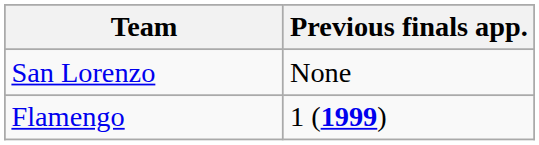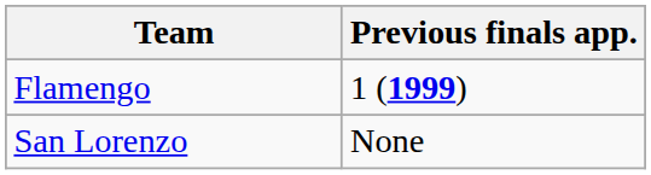rows swapped: San Lorenzo <-> Flamengo
